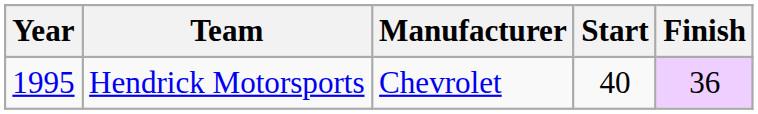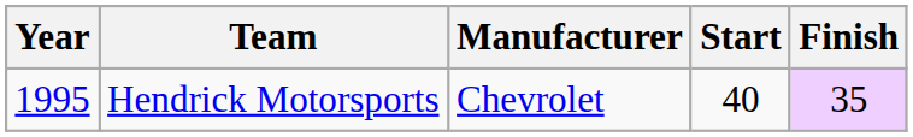Hendrick Motorsports | Finish: 36 -> 35
